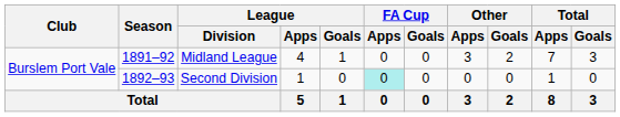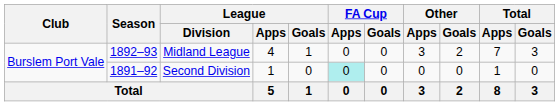Midland League | Season: 1891–92 -> 1892–93
Second Division | Season: 1892–93 -> 1891–92
